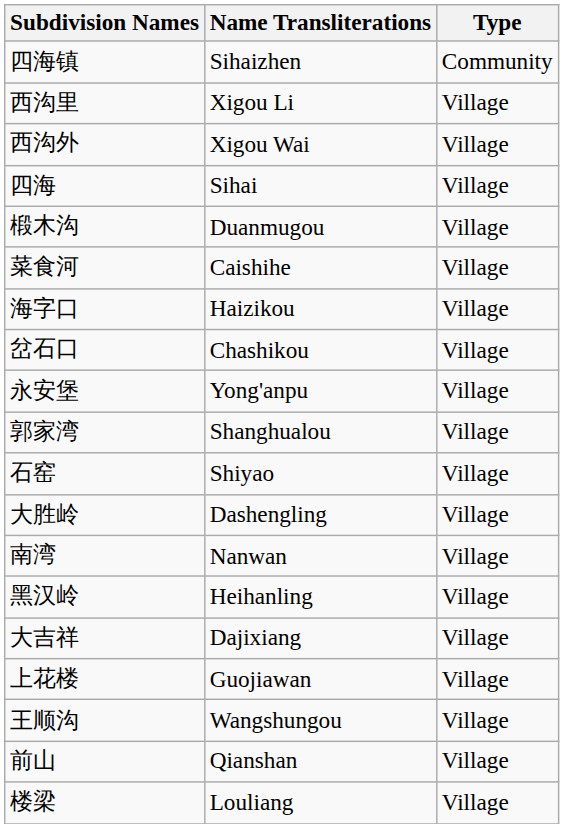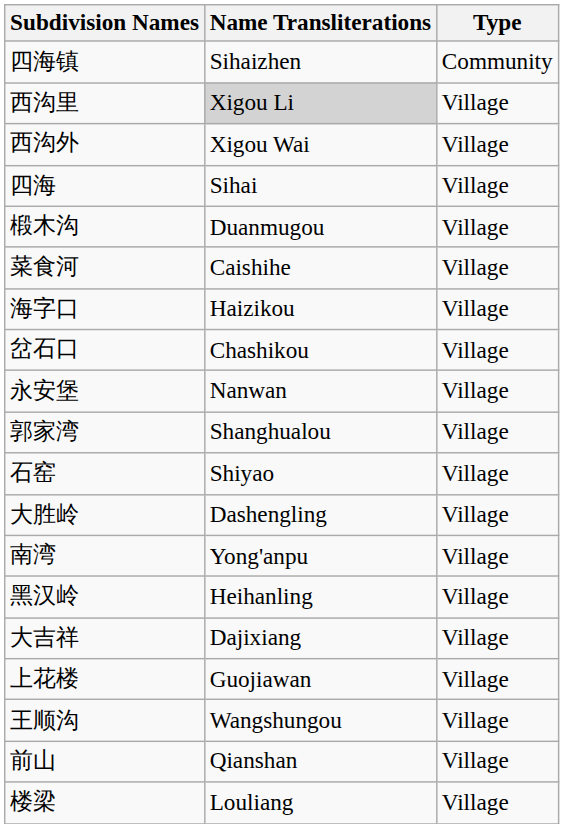西沟里 | Name Transliterations: no background -> lightgrey background
永安堡 | Name Transliterations: Yong'anpu -> Nanwan
南湾 | Name Transliterations: Nanwan -> Yong'anpu
